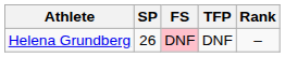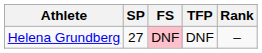Helena Grundberg | SP: 26 -> 27
